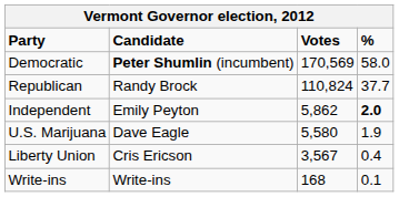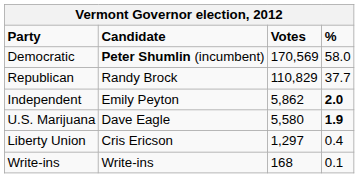Republican | Votes: 110,824 -> 110,829
U.S. Marijuana | %: normal -> bold
Liberty Union | Votes: 3,567 -> 1,297
